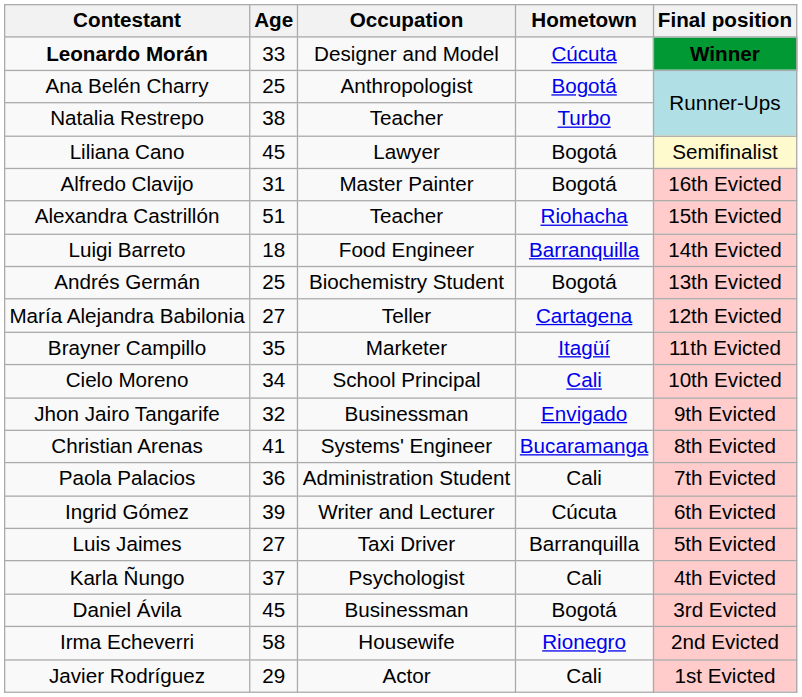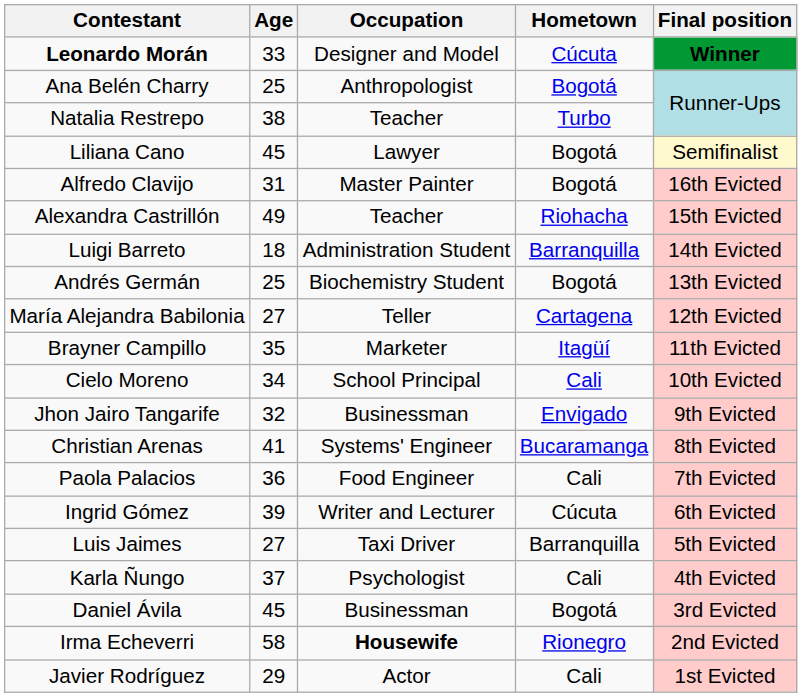Alexandra Castrillón | Age: 51 -> 49
Luigi Barreto | Occupation: Food Engineer -> Administration Student
Paola Palacios | Occupation: Administration Student -> Food Engineer
Irma Echeverri | Occupation: normal -> bold
